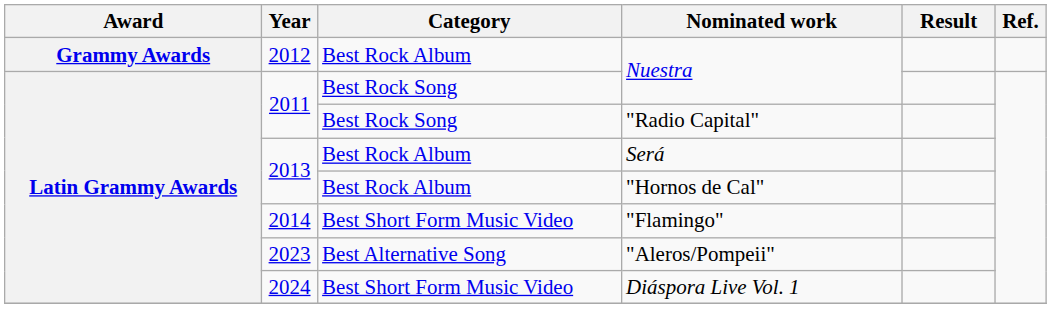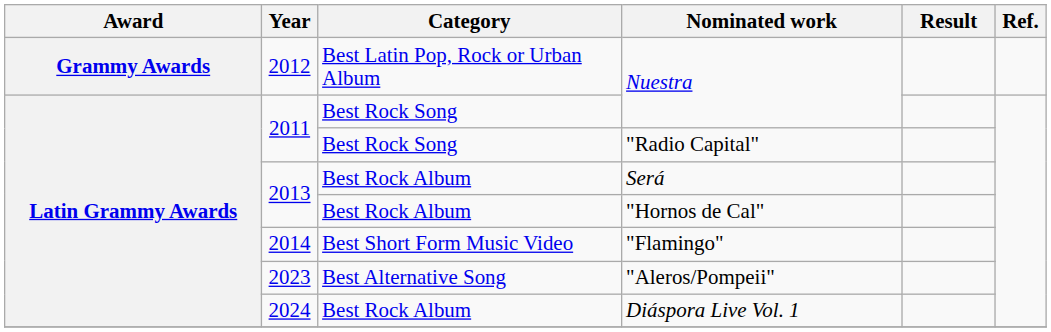2012 / Nuestra | Category: Best Rock Album -> Best Latin Pop, Rock or Urban Album
Diáspora Live Vol. 1 | Category: Best Short Form Music Video -> Best Rock Album
